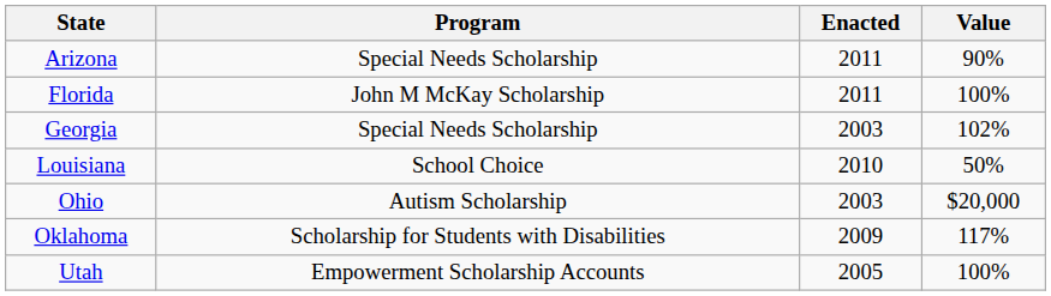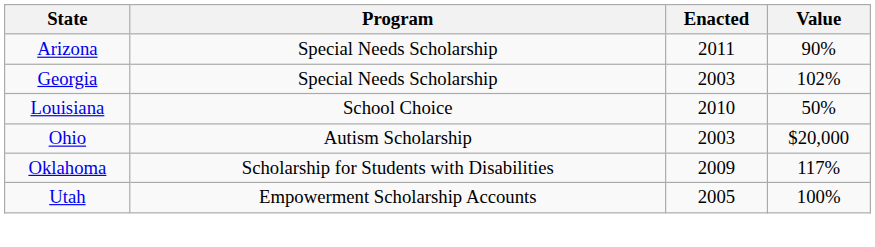- row: Florida | John M McKay Scholarship | 2011 | 100%
